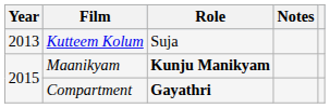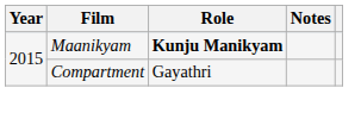- row: 2013 | Kutteem Kolum | Suja
Compartment | Role: bold -> normal
